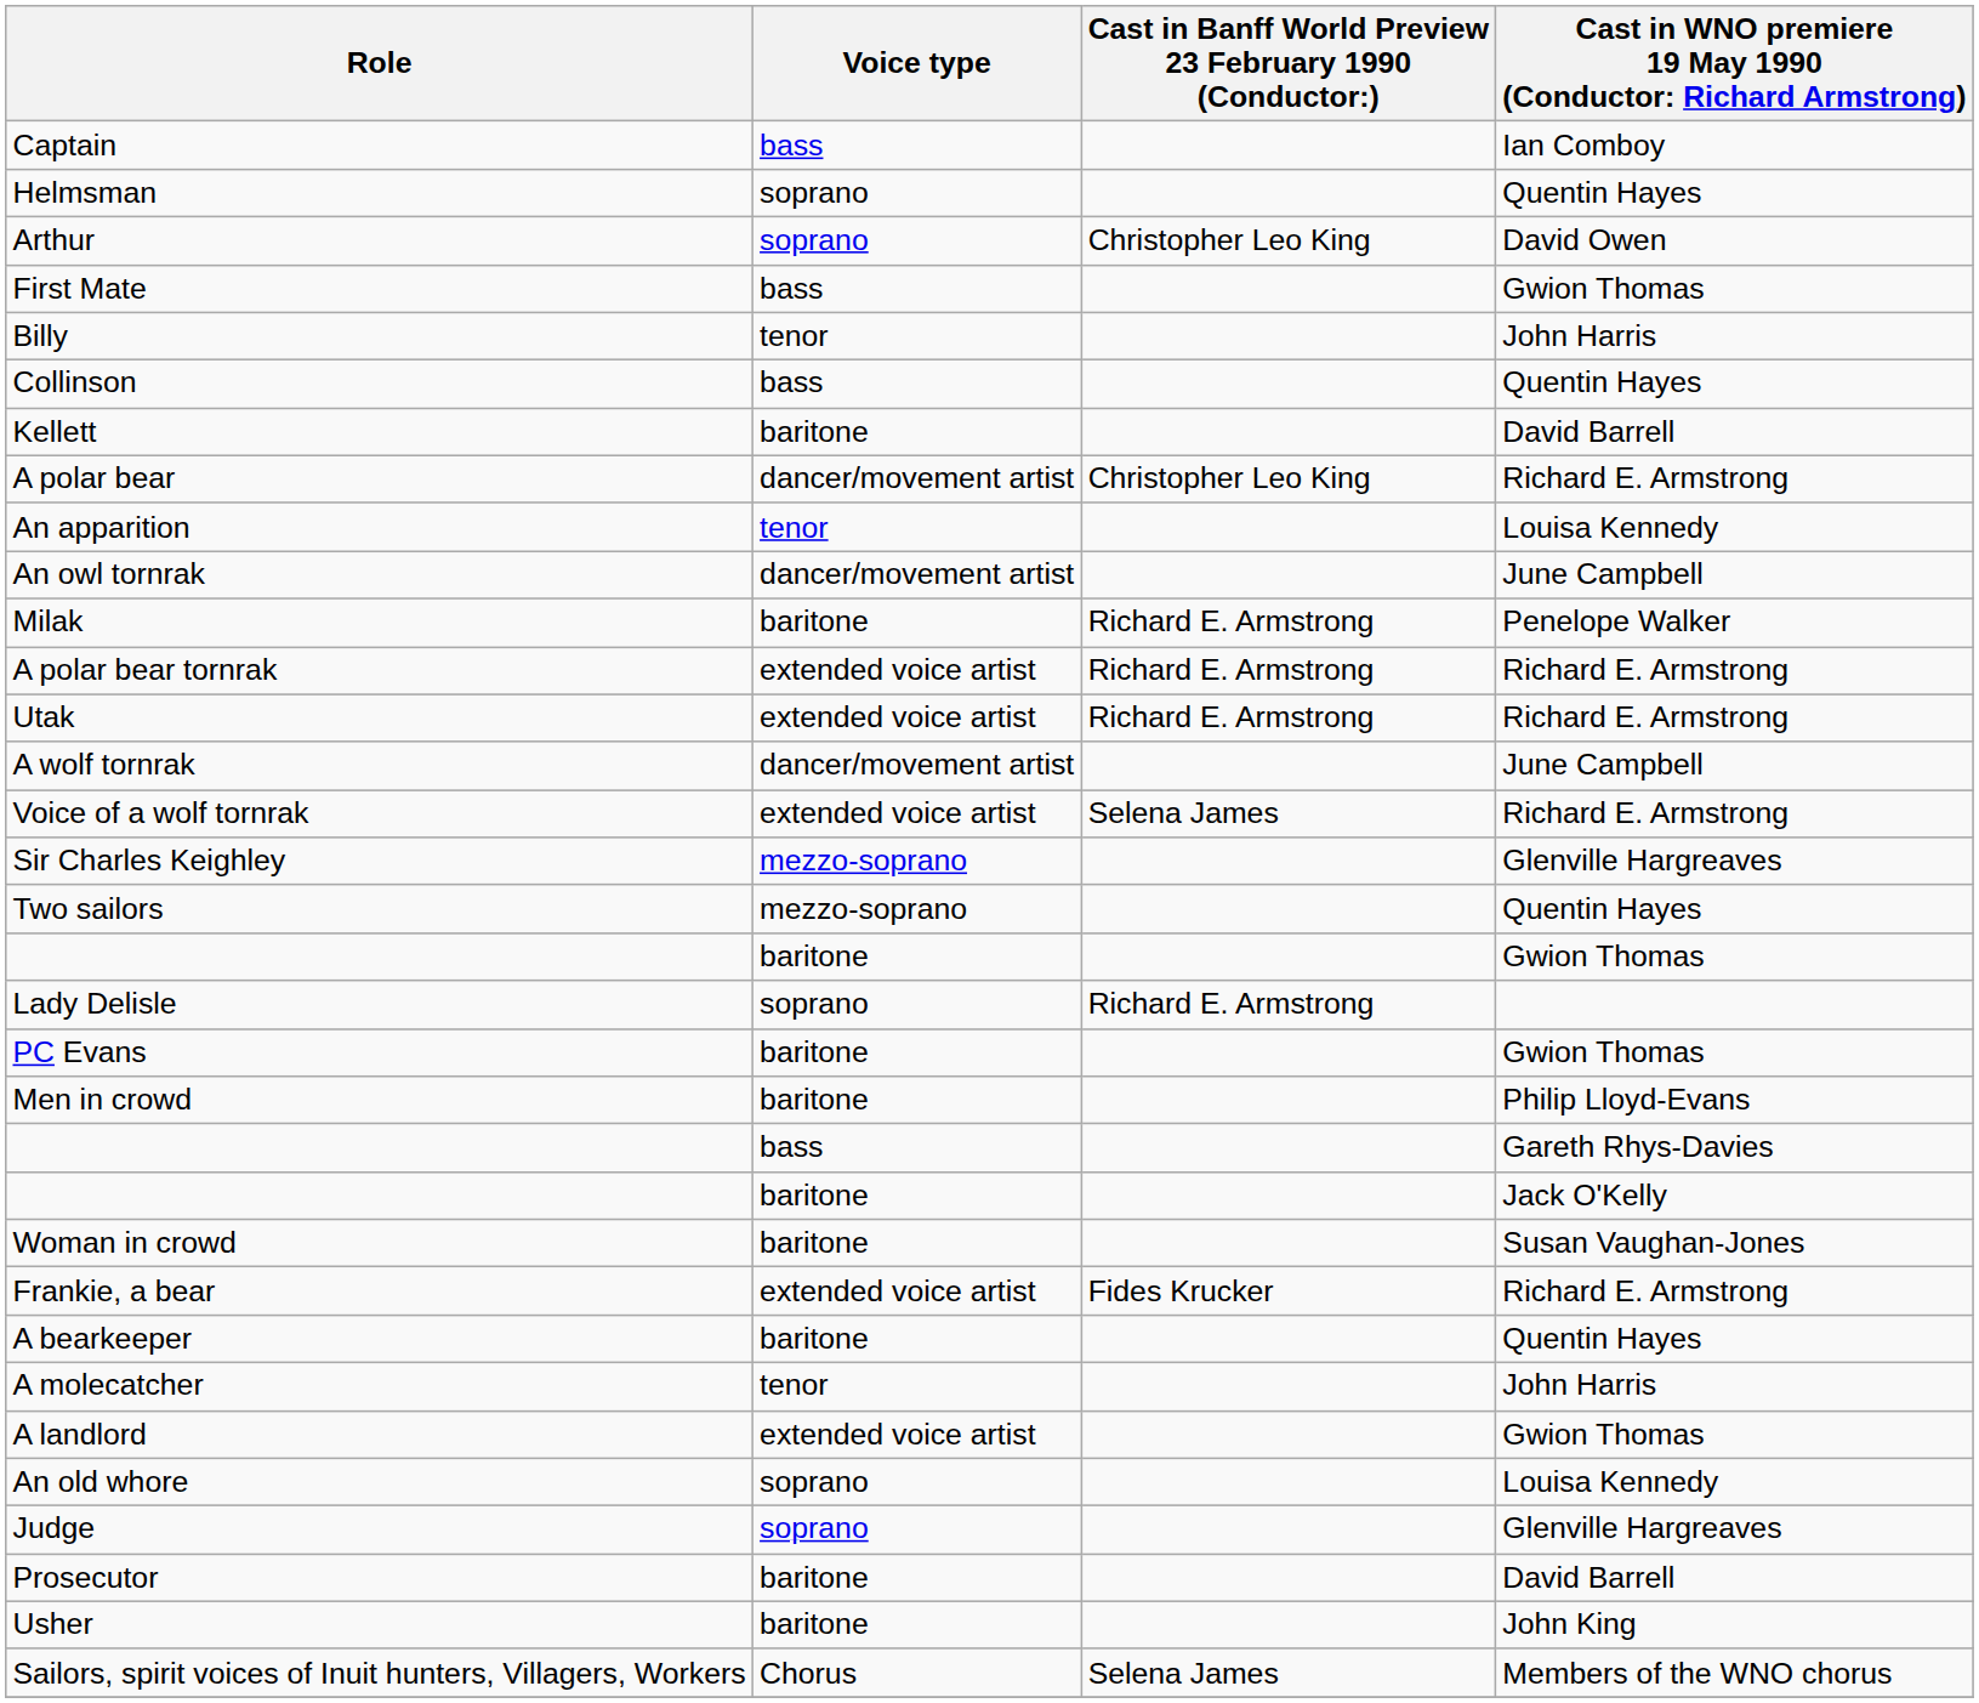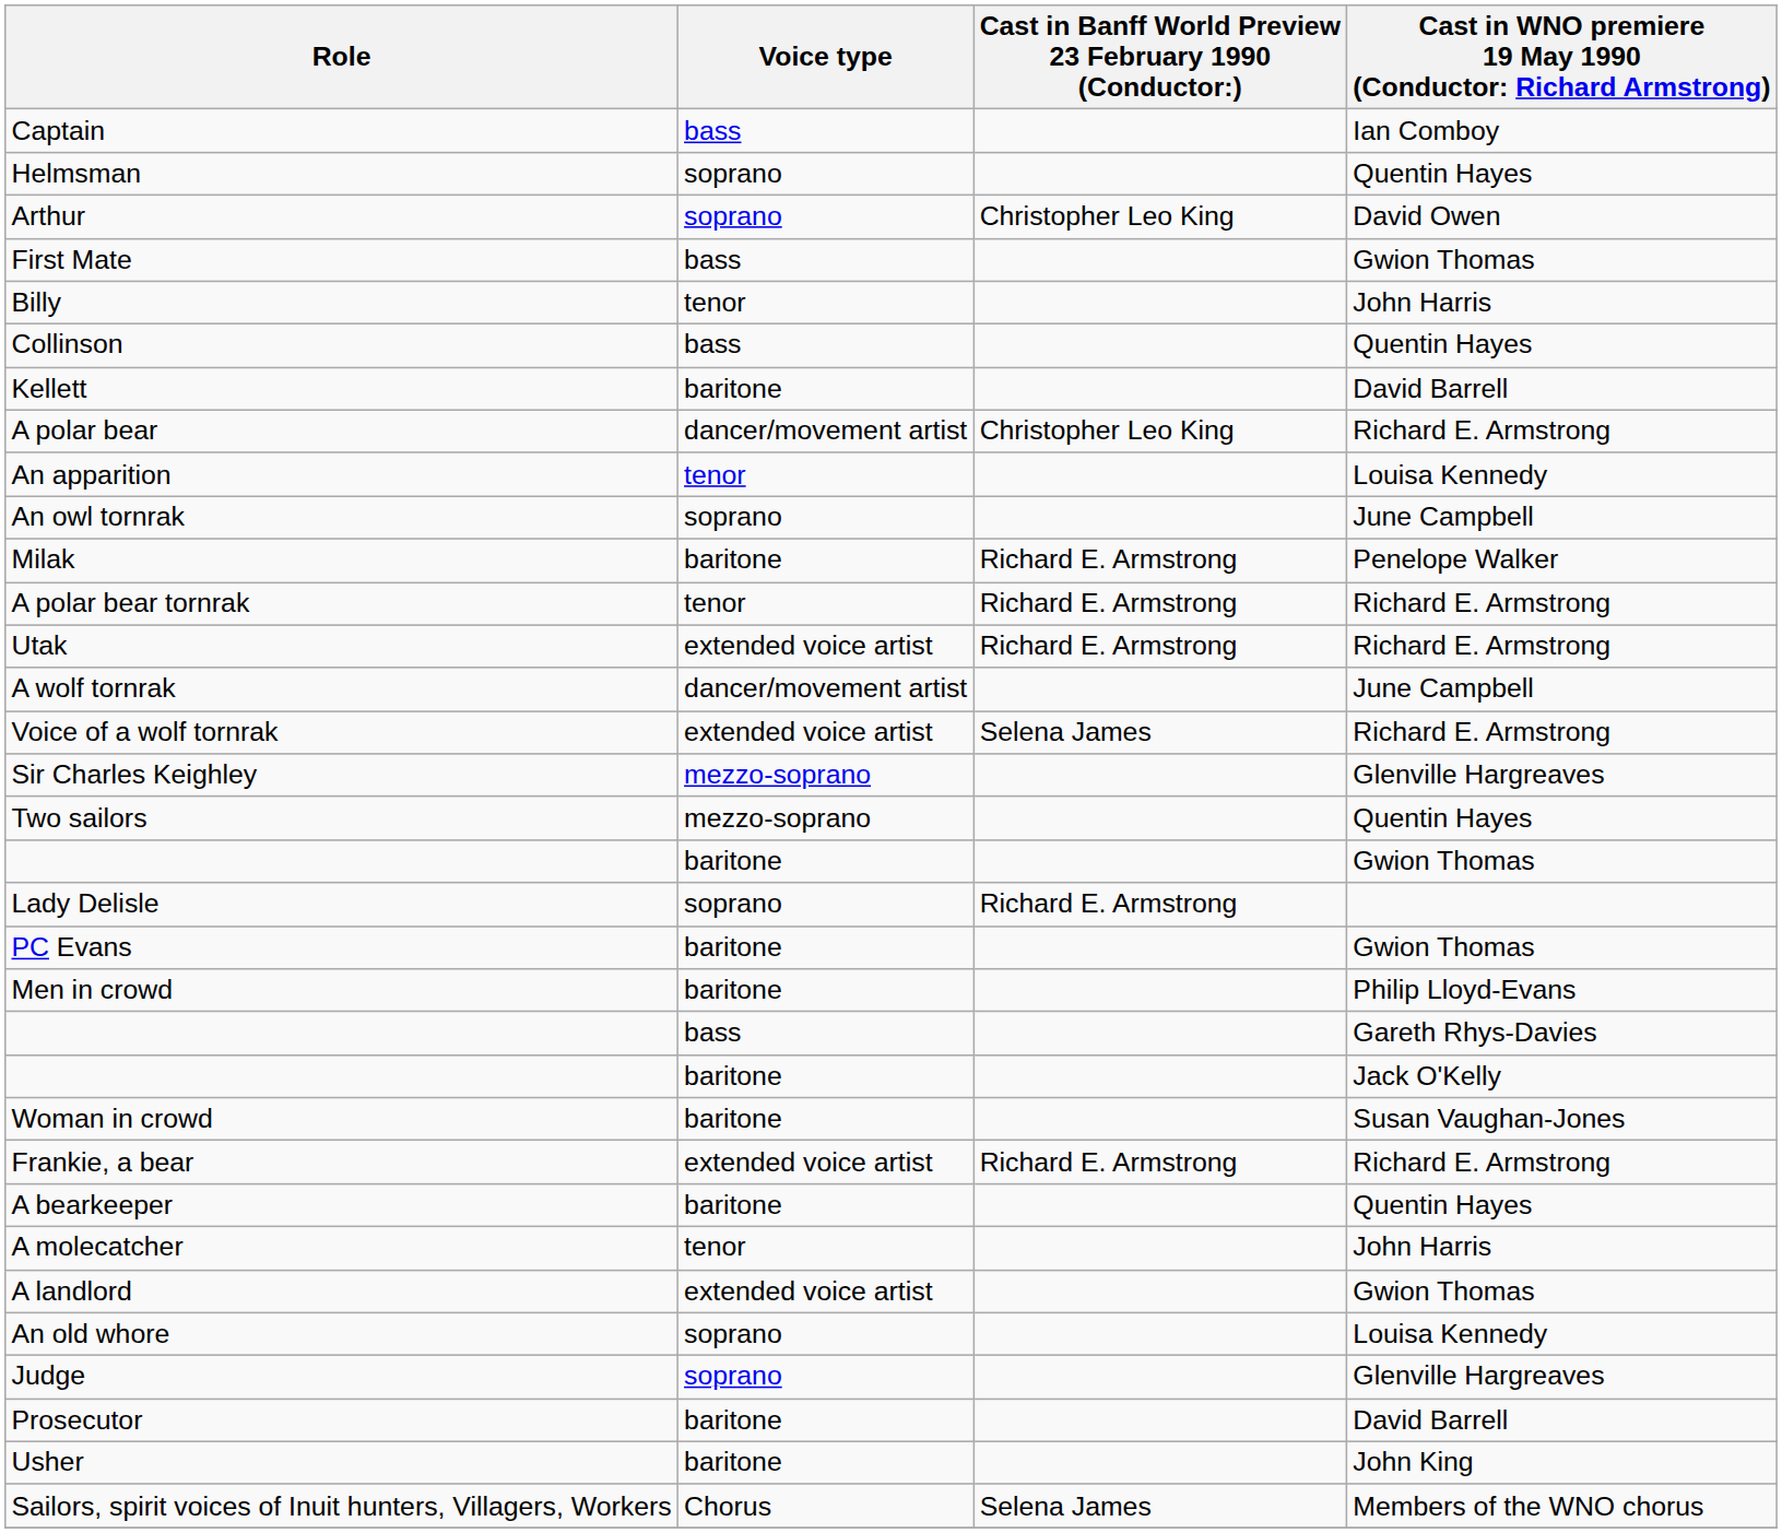An owl tornrak | Voice type: dancer/movement artist -> soprano
A polar bear tornrak | Voice type: extended voice artist -> tenor
Frankie, a bear | Cast in Banff World Preview 23 February 1990 (Conductor:): Fides Krucker -> Richard E. Armstrong
